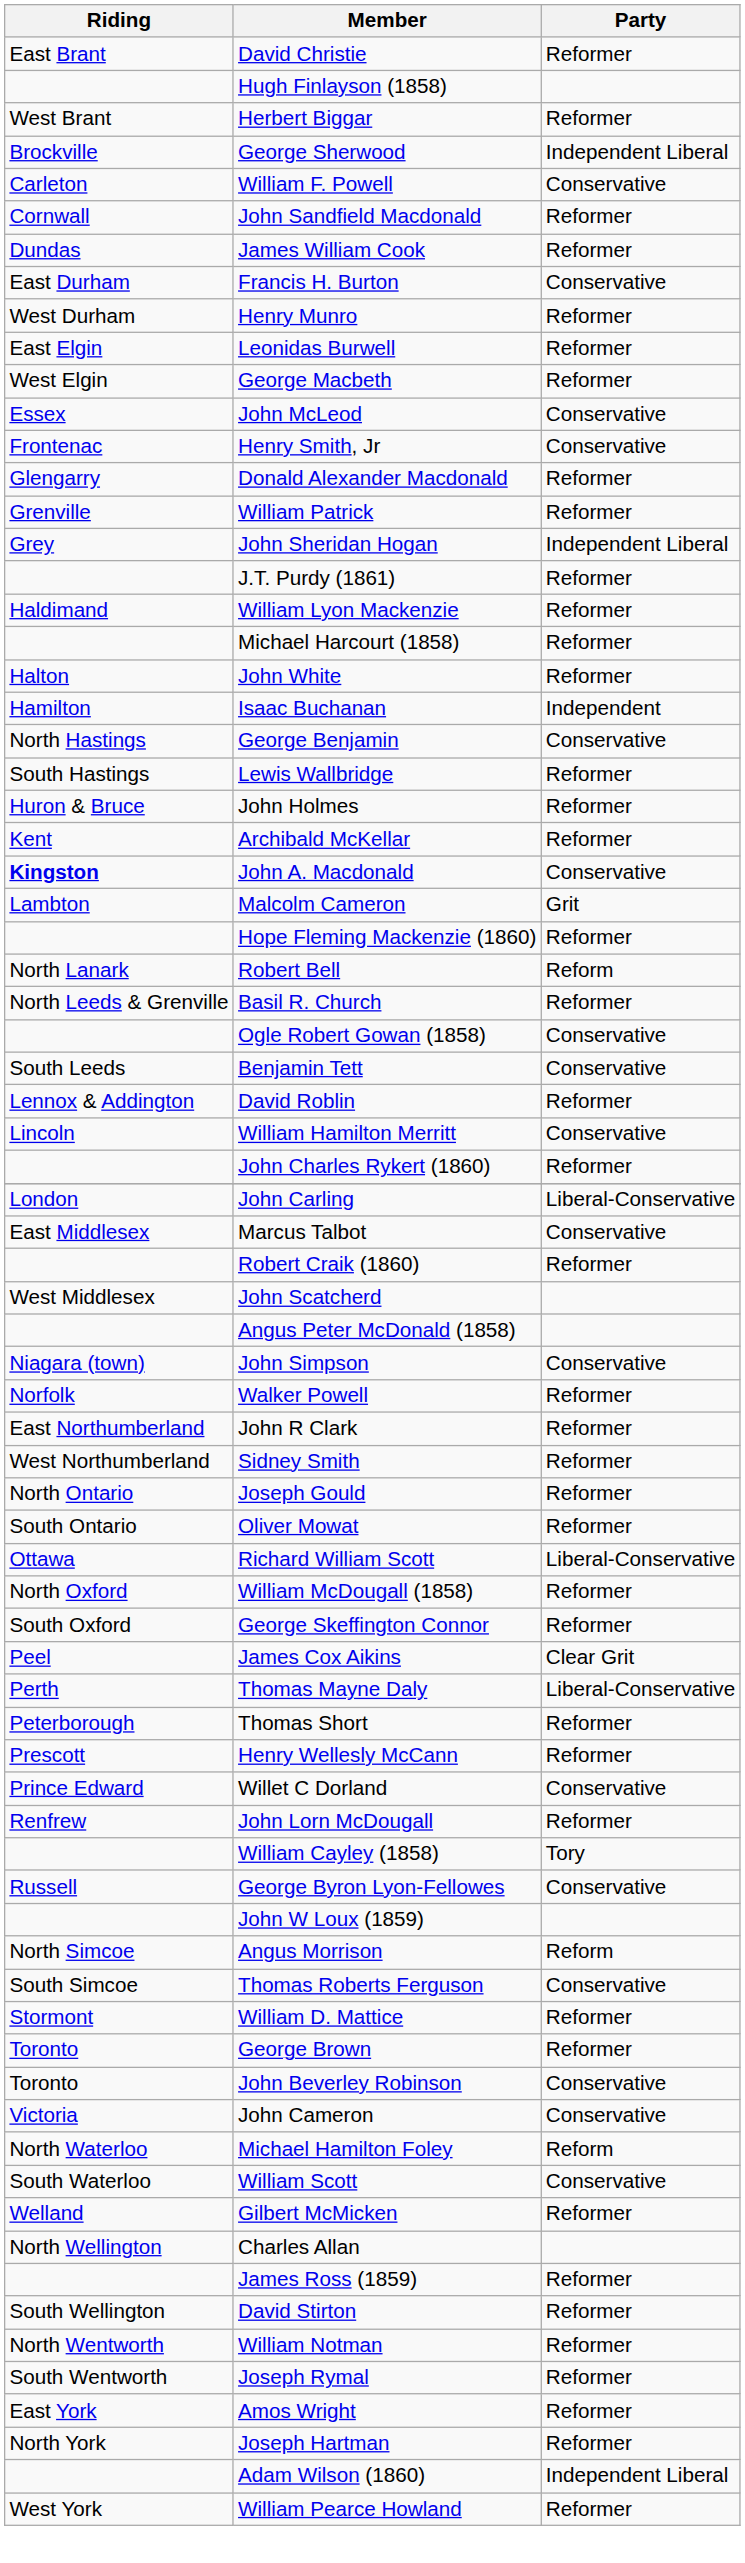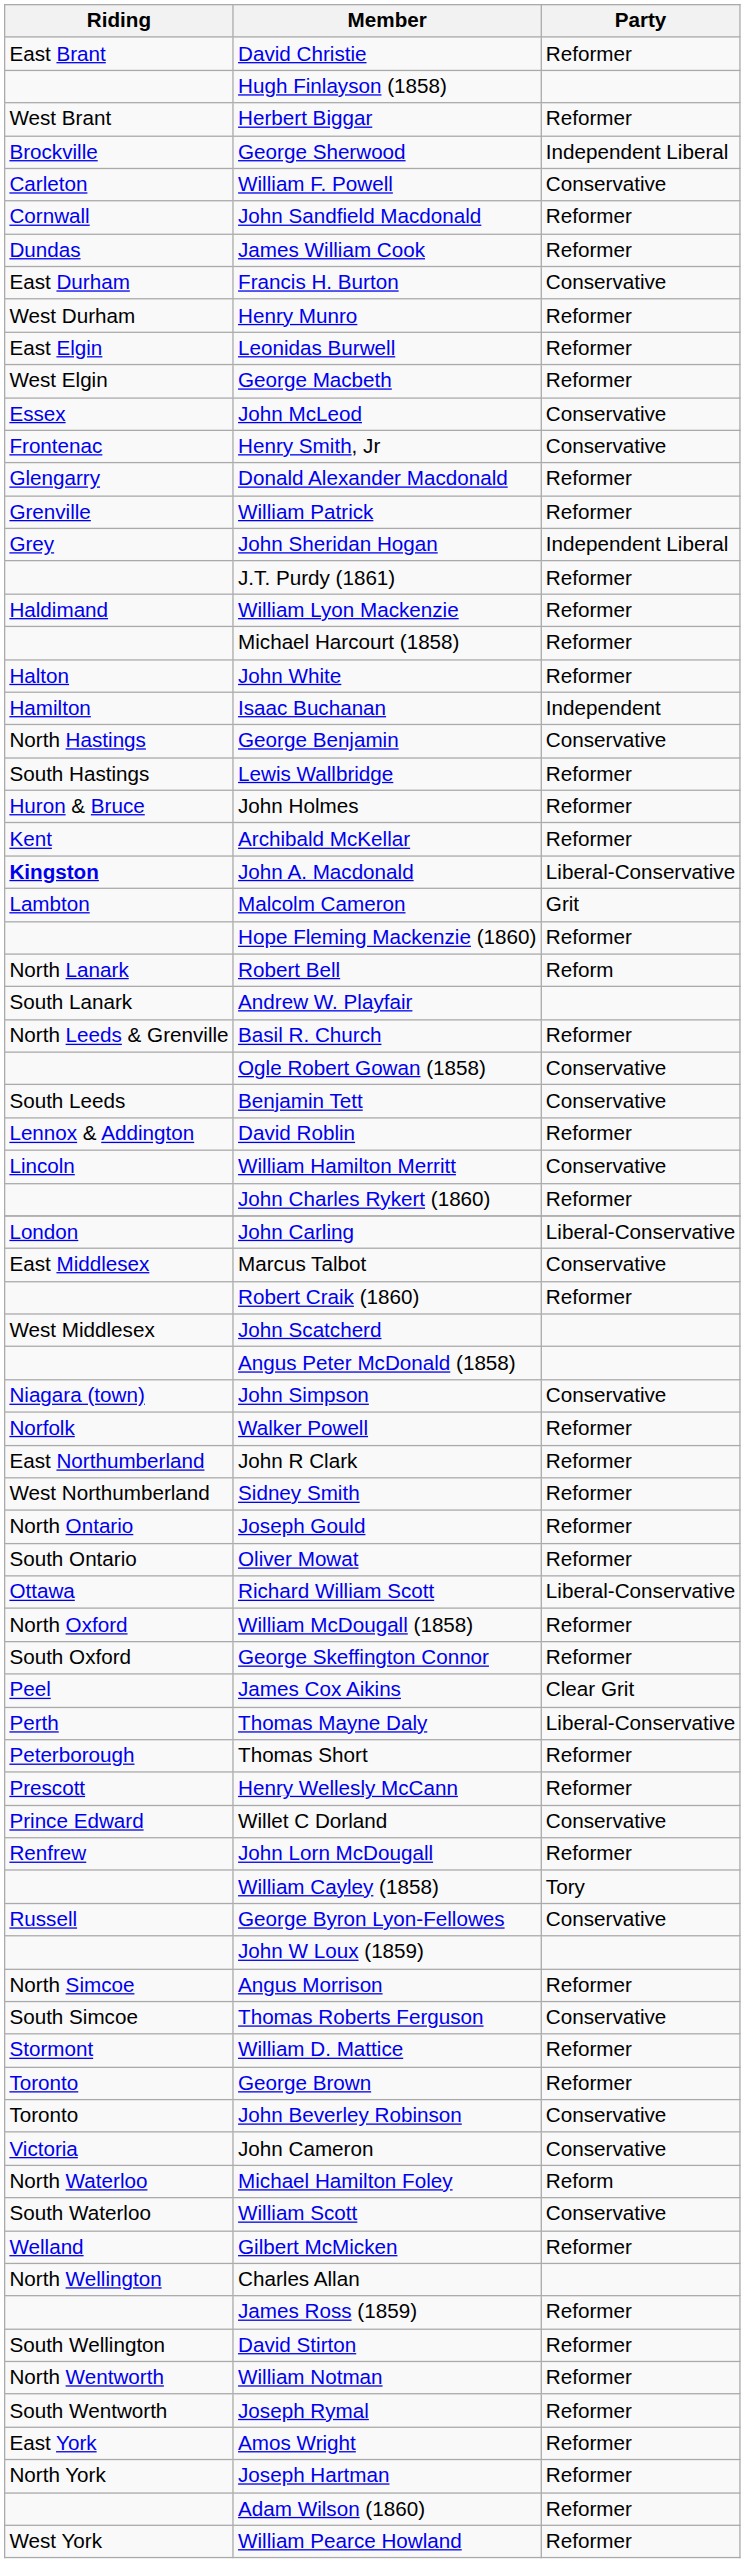John A. Macdonald | Party: Conservative -> Liberal-Conservative
+ row: South Lanark | Andrew W. Playfair
Angus Morrison | Party: Reform -> Reformer
Adam Wilson (1860) | Party: Independent Liberal -> Reformer
